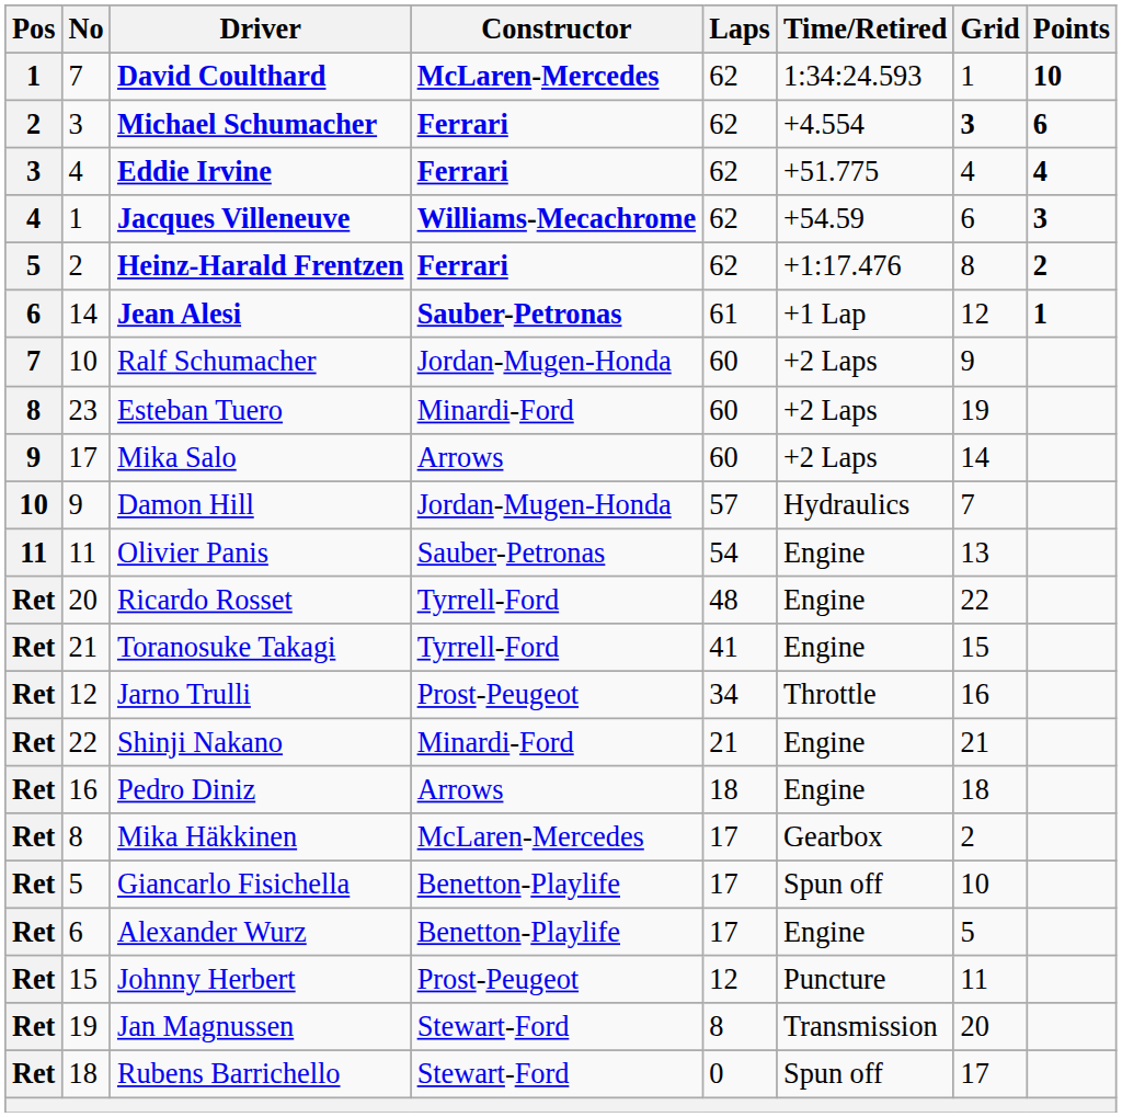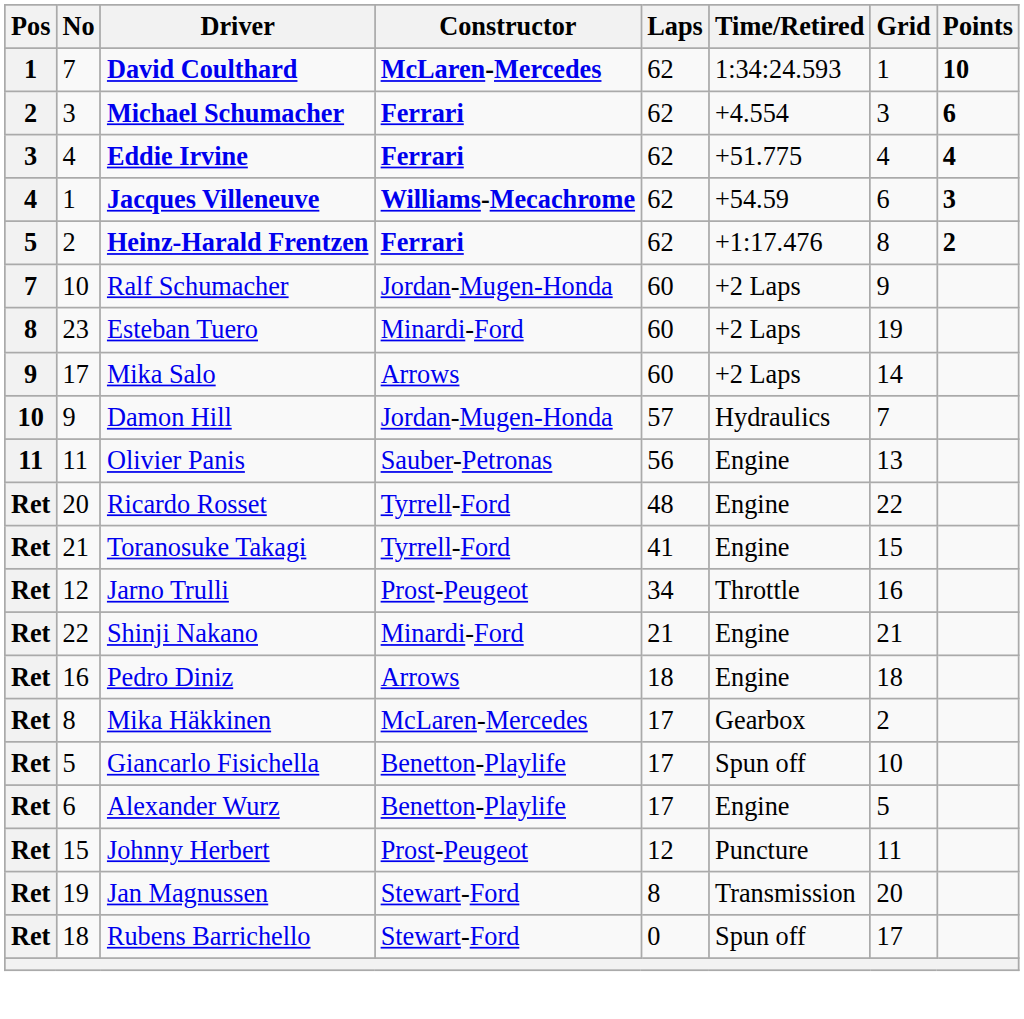Michael Schumacher | Grid: bold -> normal
- row: 6 | 14 | Jean Alesi | Sauber-Petronas | 61 | +1 Lap | 12 | 1
Olivier Panis | Laps: 54 -> 56
